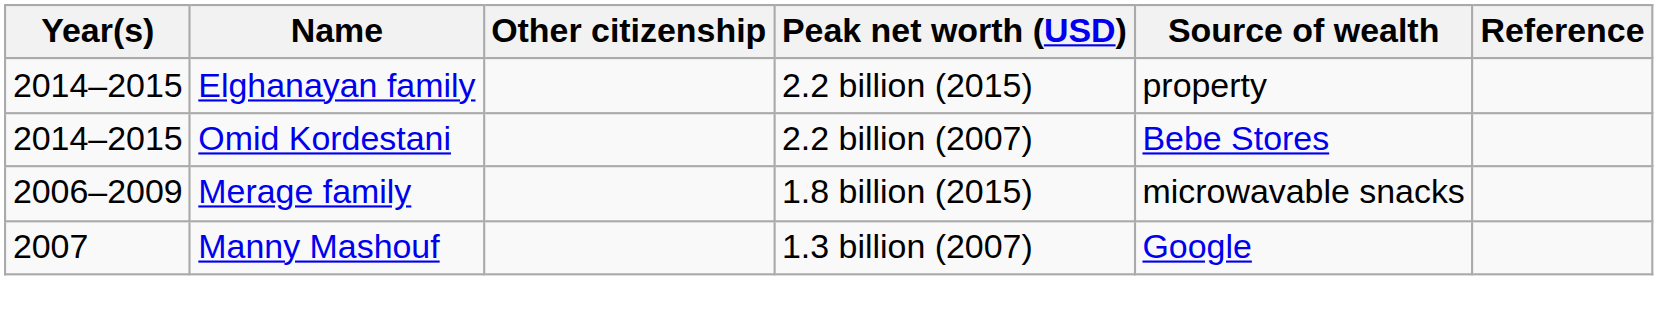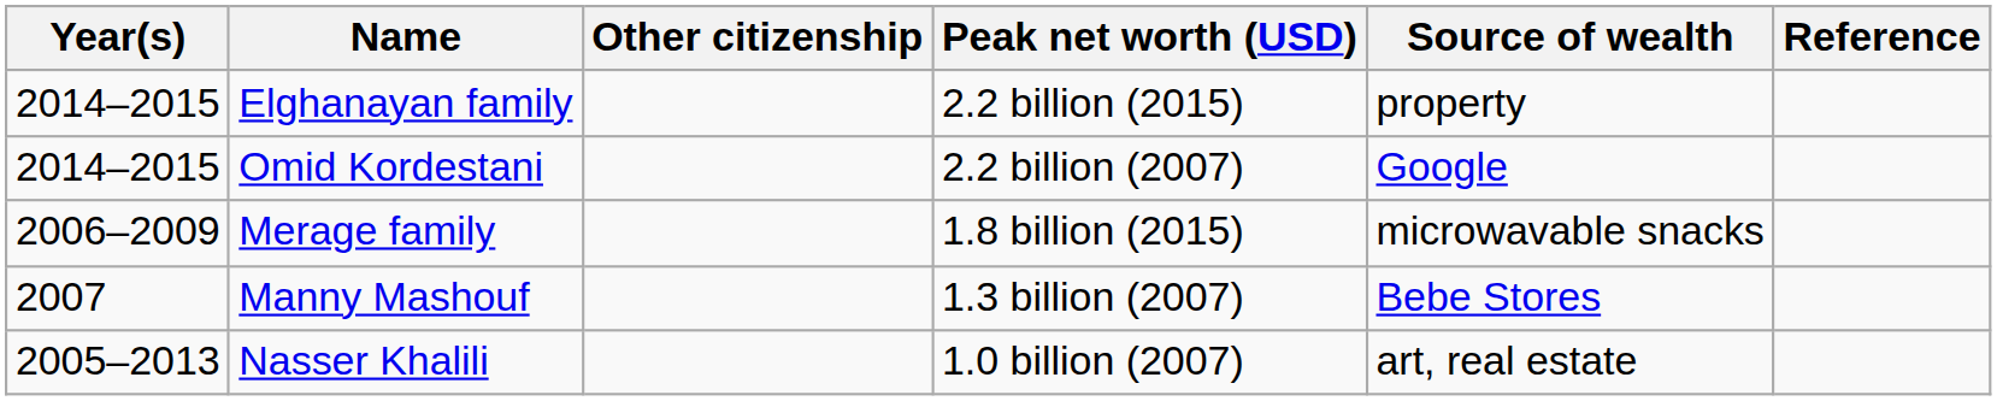Omid Kordestani | Source of wealth: Bebe Stores -> Google
Manny Mashouf | Source of wealth: Google -> Bebe Stores
+ row: 2005–2013 | Nasser Khalili | 1.0 billion (2007) | art, real estate
